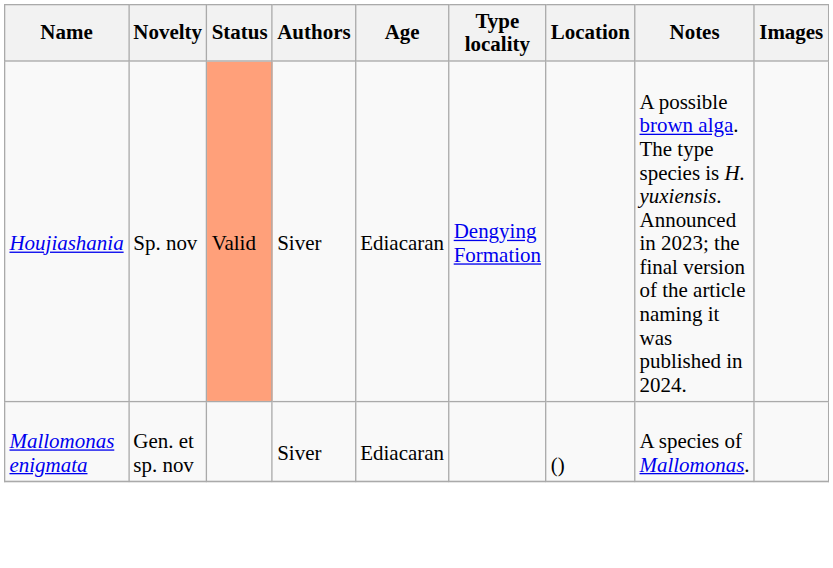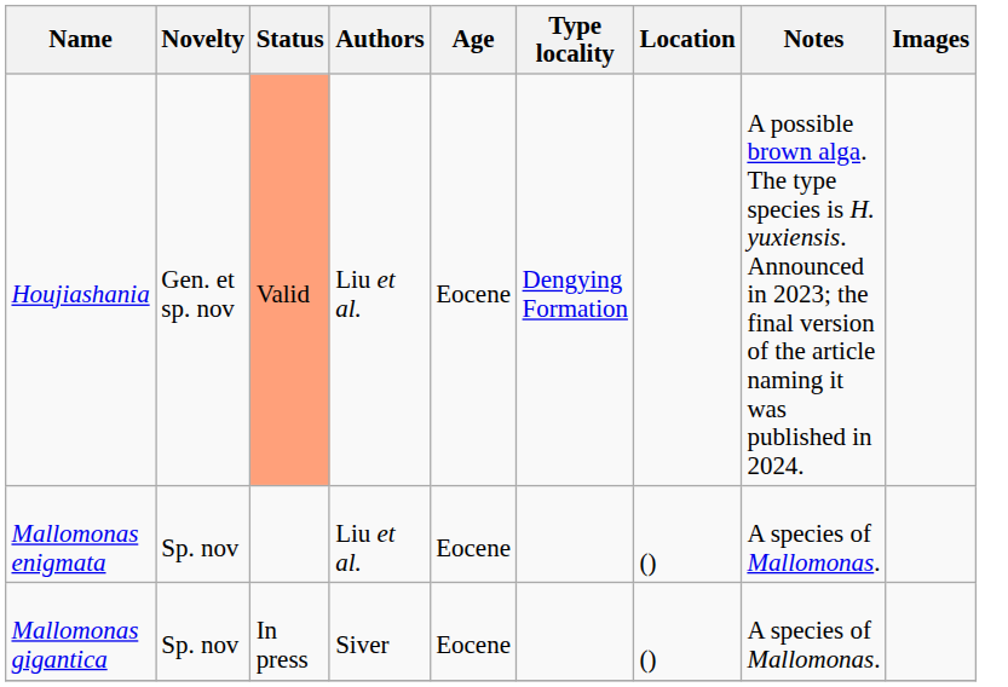Houjiashania | Novelty: Sp. nov -> Gen. et sp. nov
Houjiashania | Authors: Siver -> Liu et al.
Houjiashania | Age: Ediacaran -> Eocene
Mallomonas enigmata | Novelty: Gen. et sp. nov -> Sp. nov
Mallomonas enigmata | Authors: Siver -> Liu et al.
Mallomonas enigmata | Age: Ediacaran -> Eocene
+ row: Mallomonas gigantica | Sp. nov | In press | Siver | Eocene | () | A species of Mallomonas.
